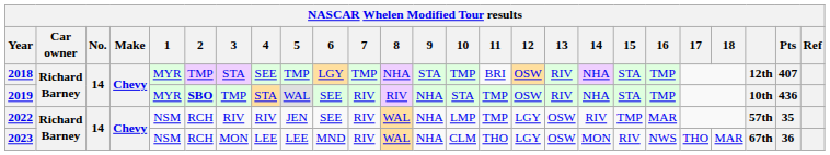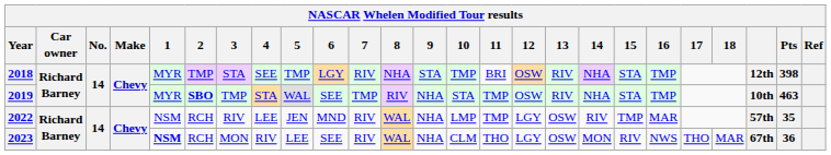2018 | 7: TMP -> RIV
2018 | Pts: 407 -> 398
2019 | 7: RIV -> TMP
2019 | Pts: 436 -> 463
2022 | 4: RIV -> LEE
2022 | 6: SEE -> MND
2023 | 1: normal -> bold
2023 | 4: LEE -> RIV
2023 | 6: MND -> SEE
